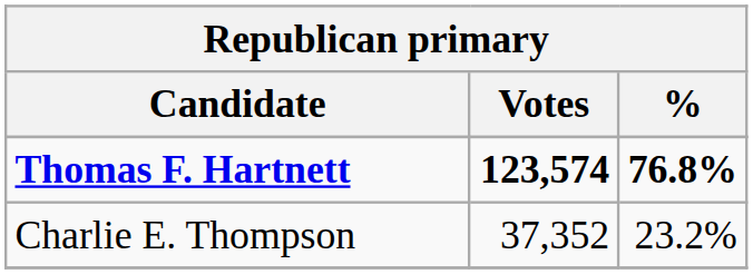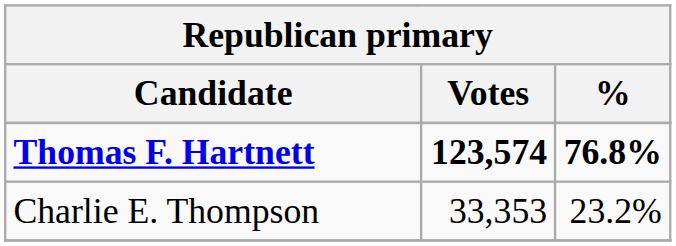Charlie E. Thompson | Votes: 37,352 -> 33,353
